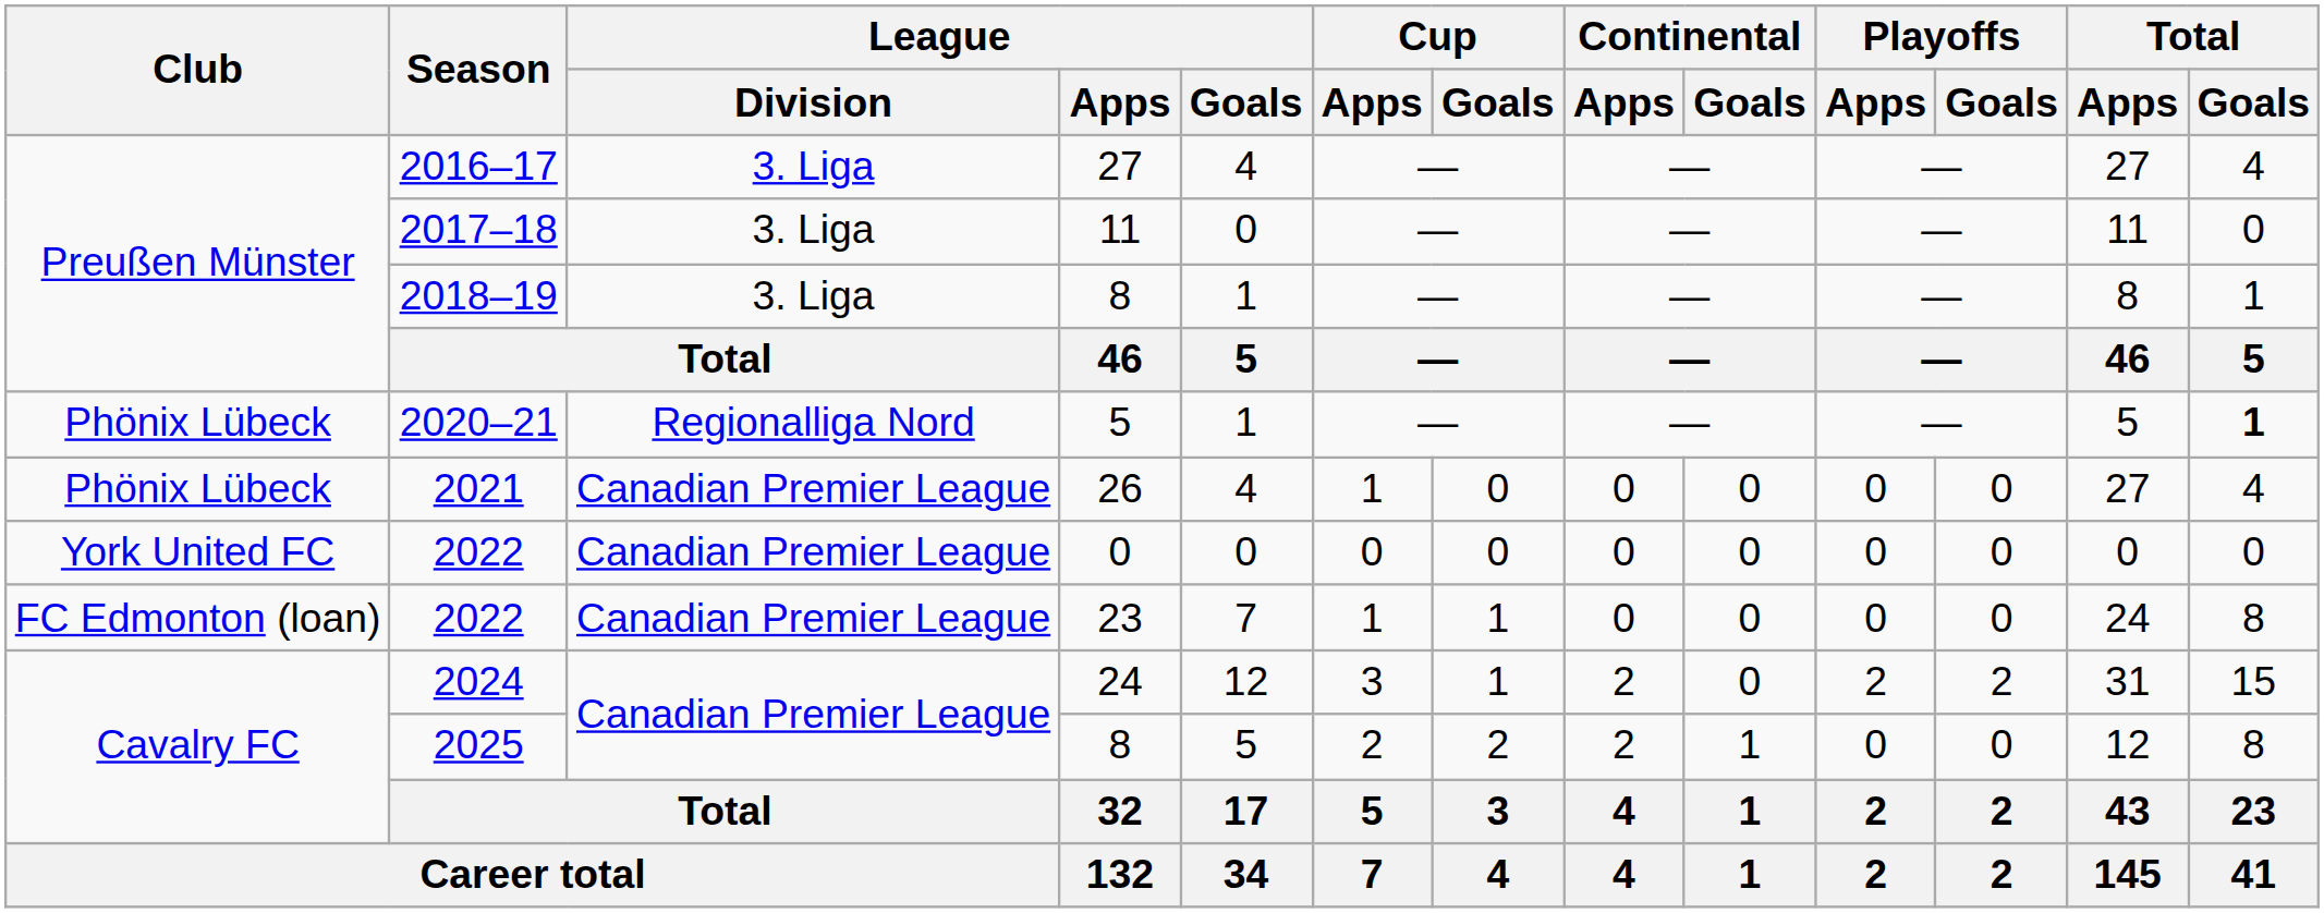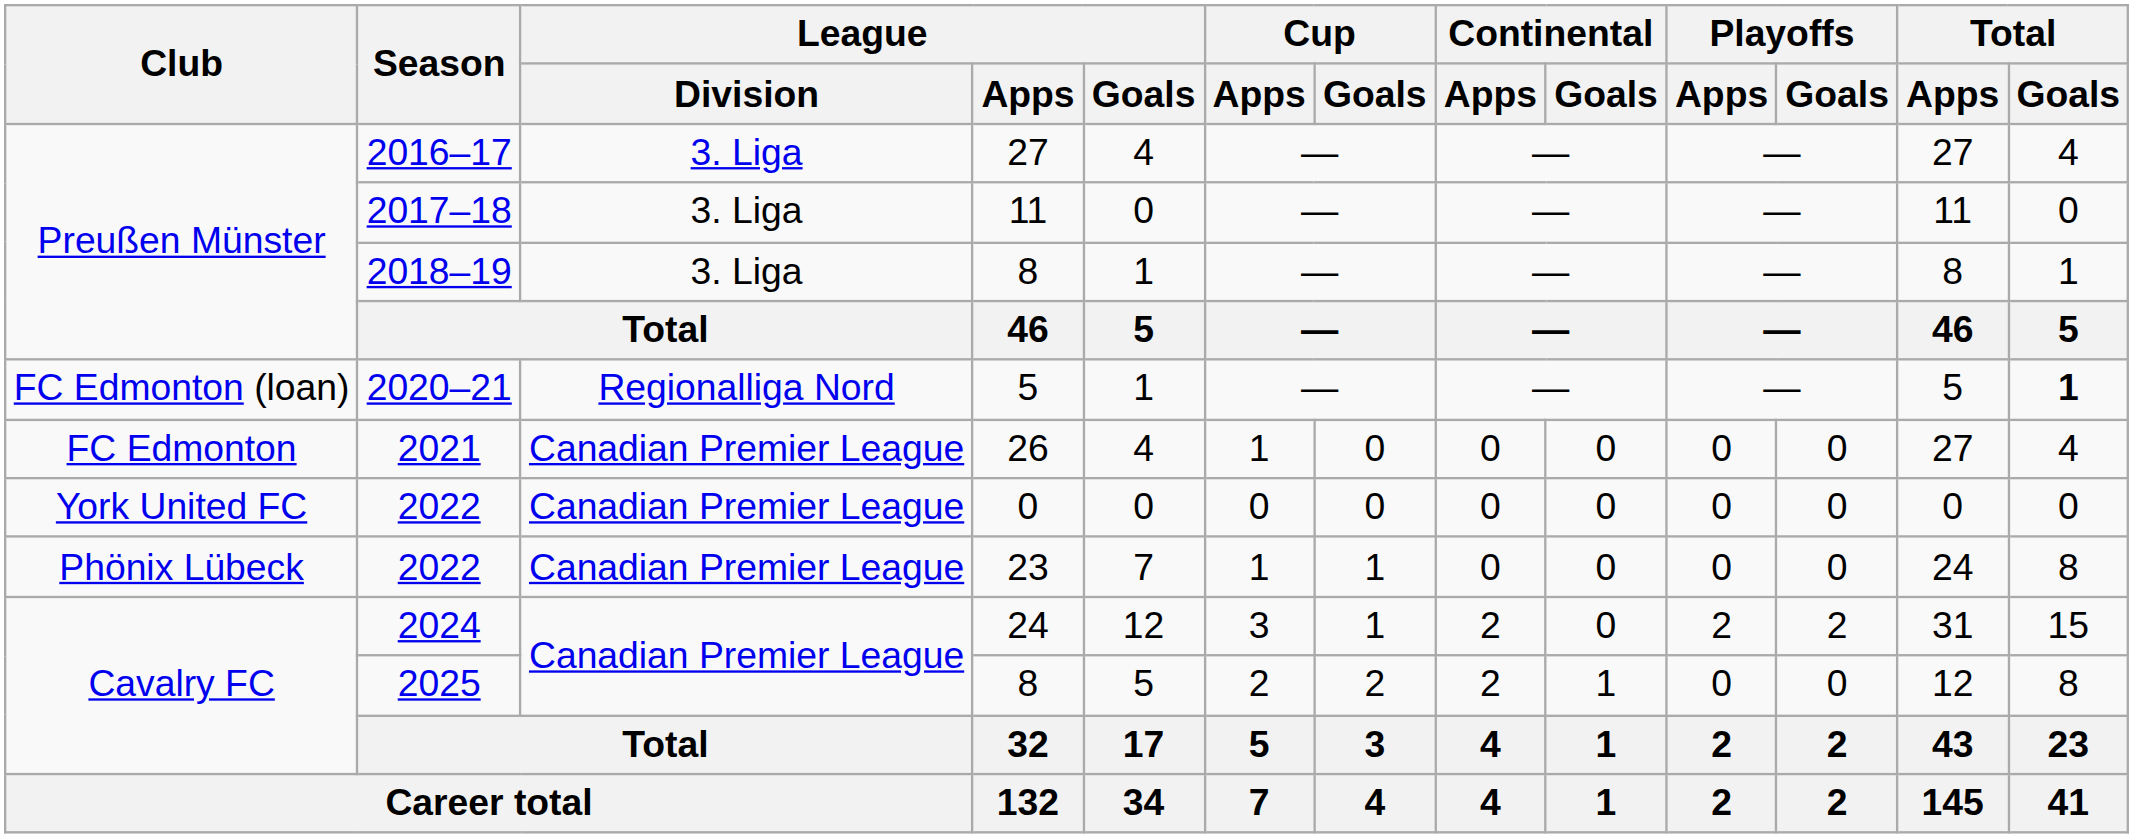2020–21 | Club: Phönix Lübeck -> FC Edmonton (loan)
2021 | Club: Phönix Lübeck -> FC Edmonton
2022 / 23 | Club: FC Edmonton (loan) -> Phönix Lübeck
